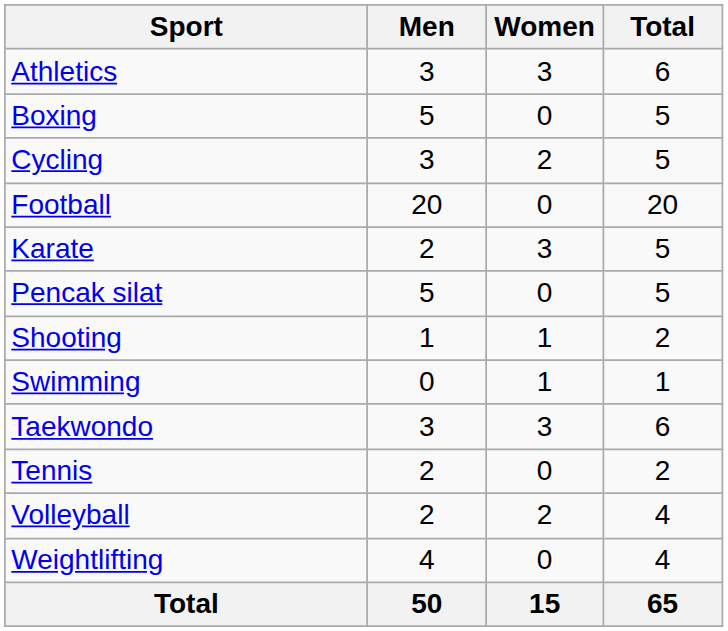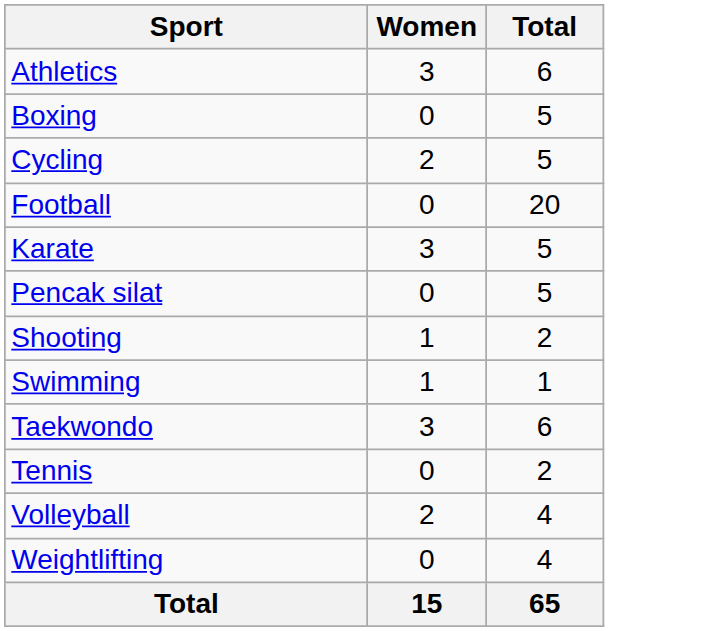- column: Men | 3 | 5 | 3 | 20 | 2 | 5 | 1 | 0 | 3 | 2 | 2 | 4 | 50
